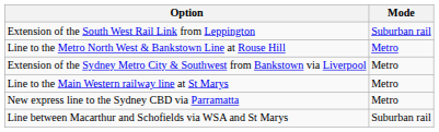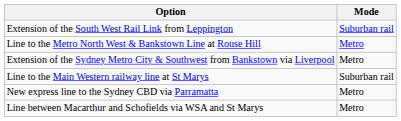Line to the Main Western railway line at St Marys | Mode: Metro -> Suburban rail
Line between Macarthur and Schofields via WSA and St Marys | Mode: Suburban rail -> Metro
